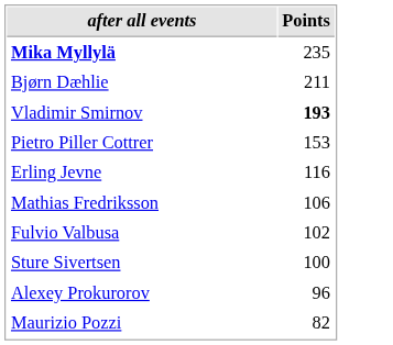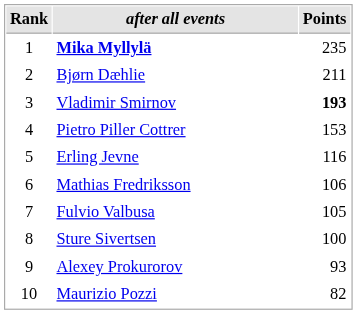+ column: Rank | 1 | 2 | 3 | 4 | 5 | 6 | 7 | 8 | 9 | 10
Fulvio Valbusa | Points: 102 -> 105
Alexey Prokurorov | Points: 96 -> 93
